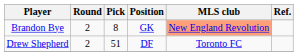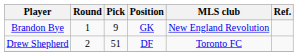Brandon Bye | Round: 2 -> 1
Brandon Bye | Pick: 8 -> 9
Brandon Bye | MLS club: lightsalmon background -> no background
